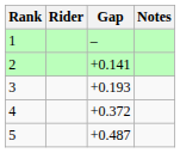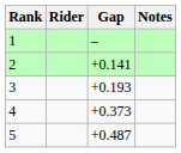4 | Gap: +0.372 -> +0.373
